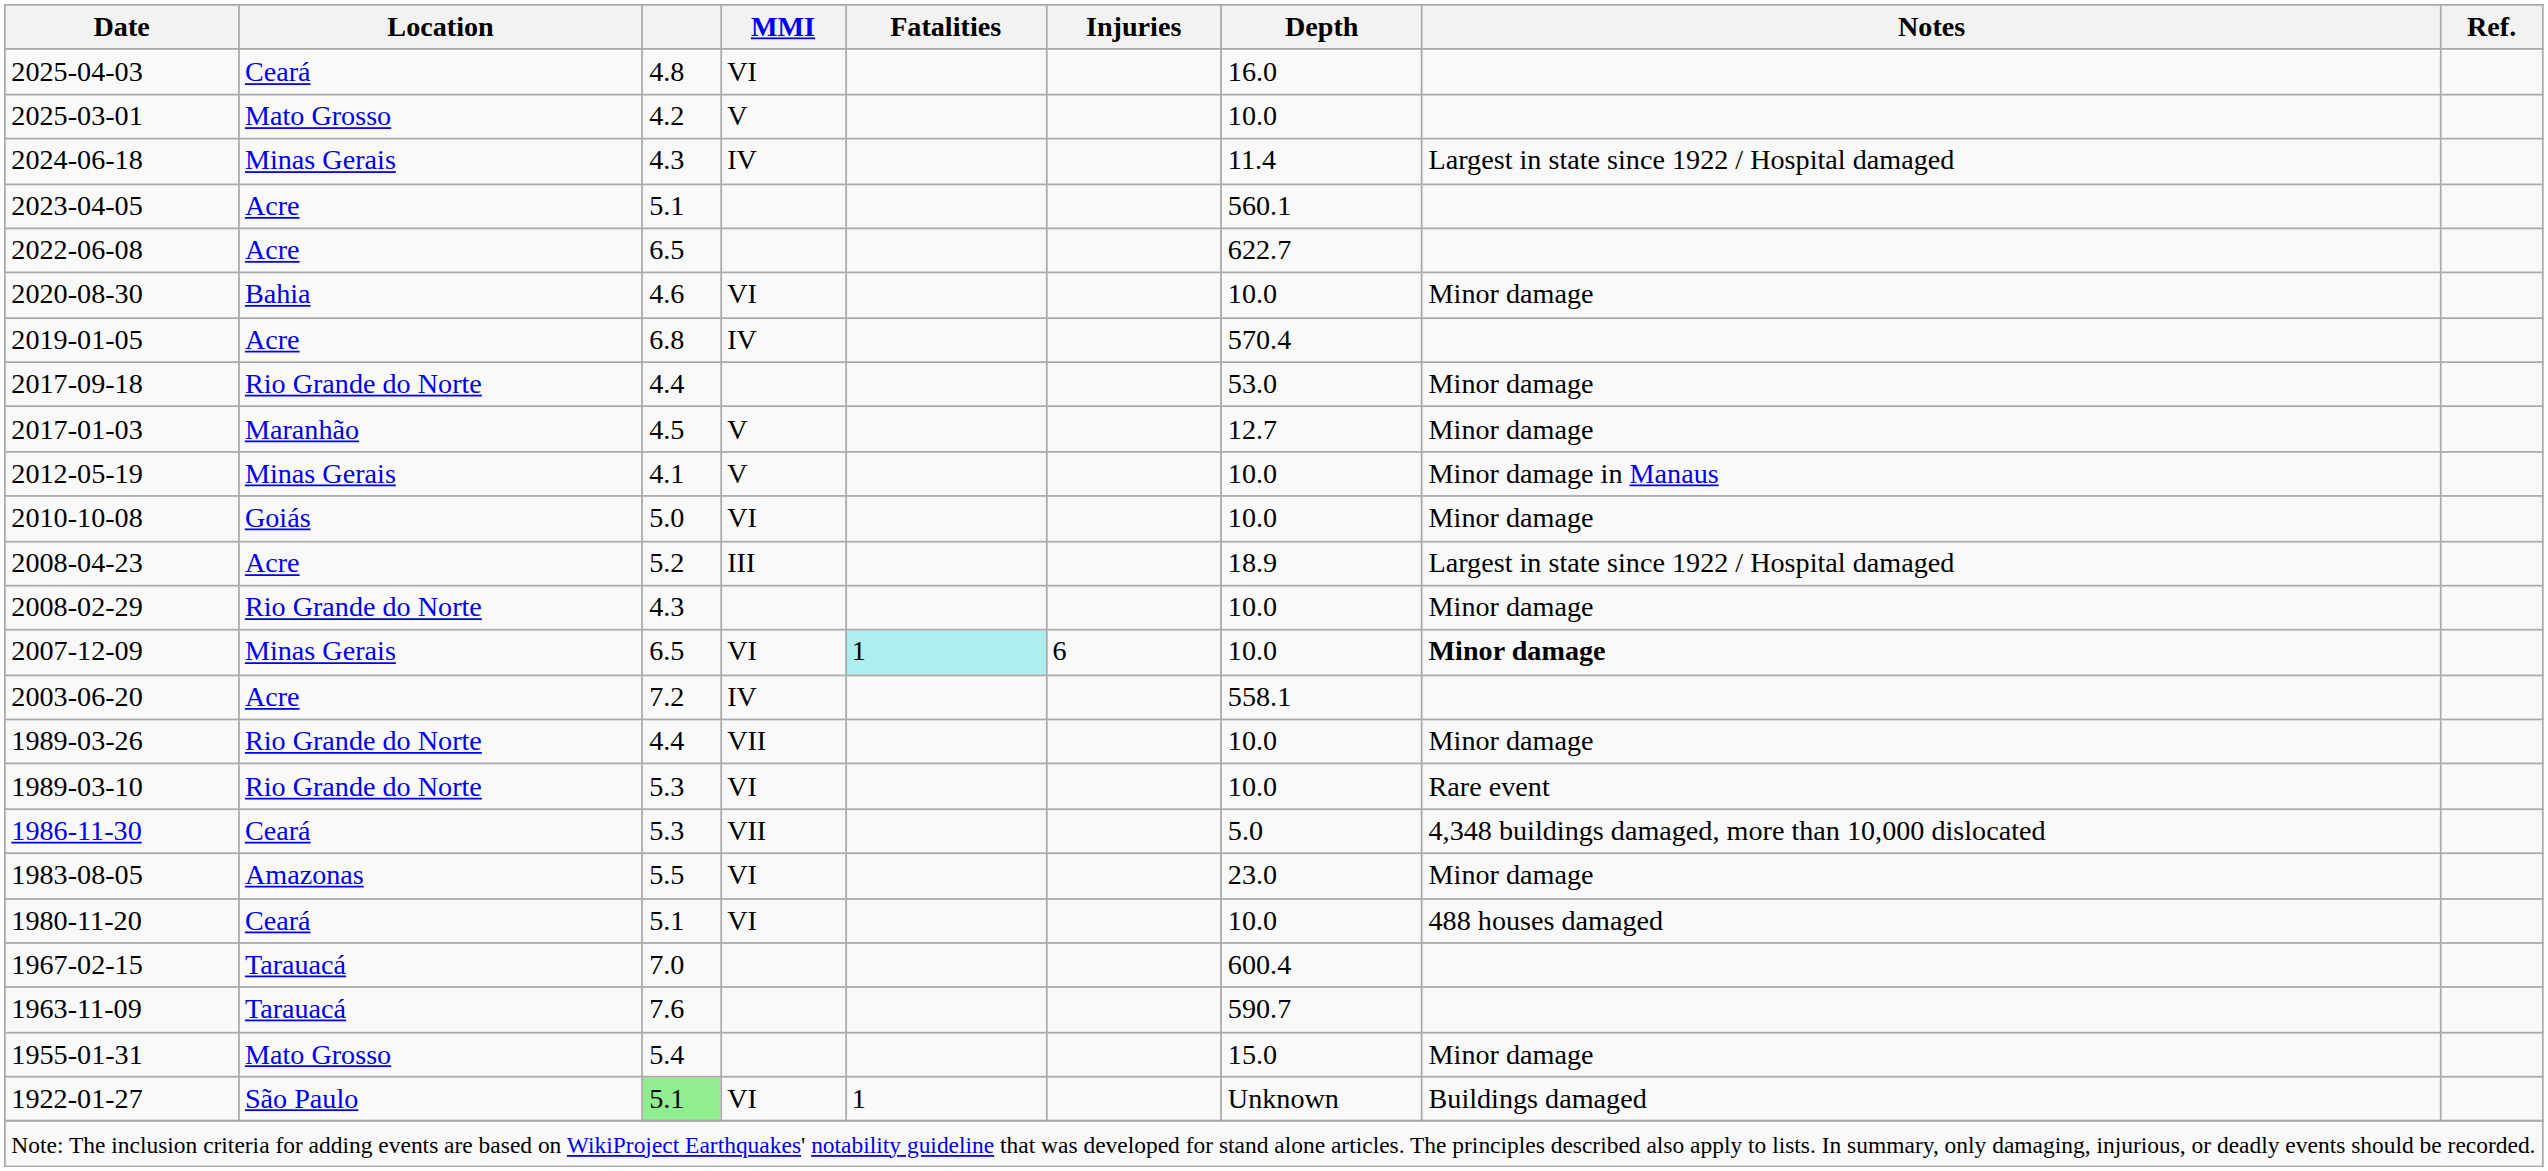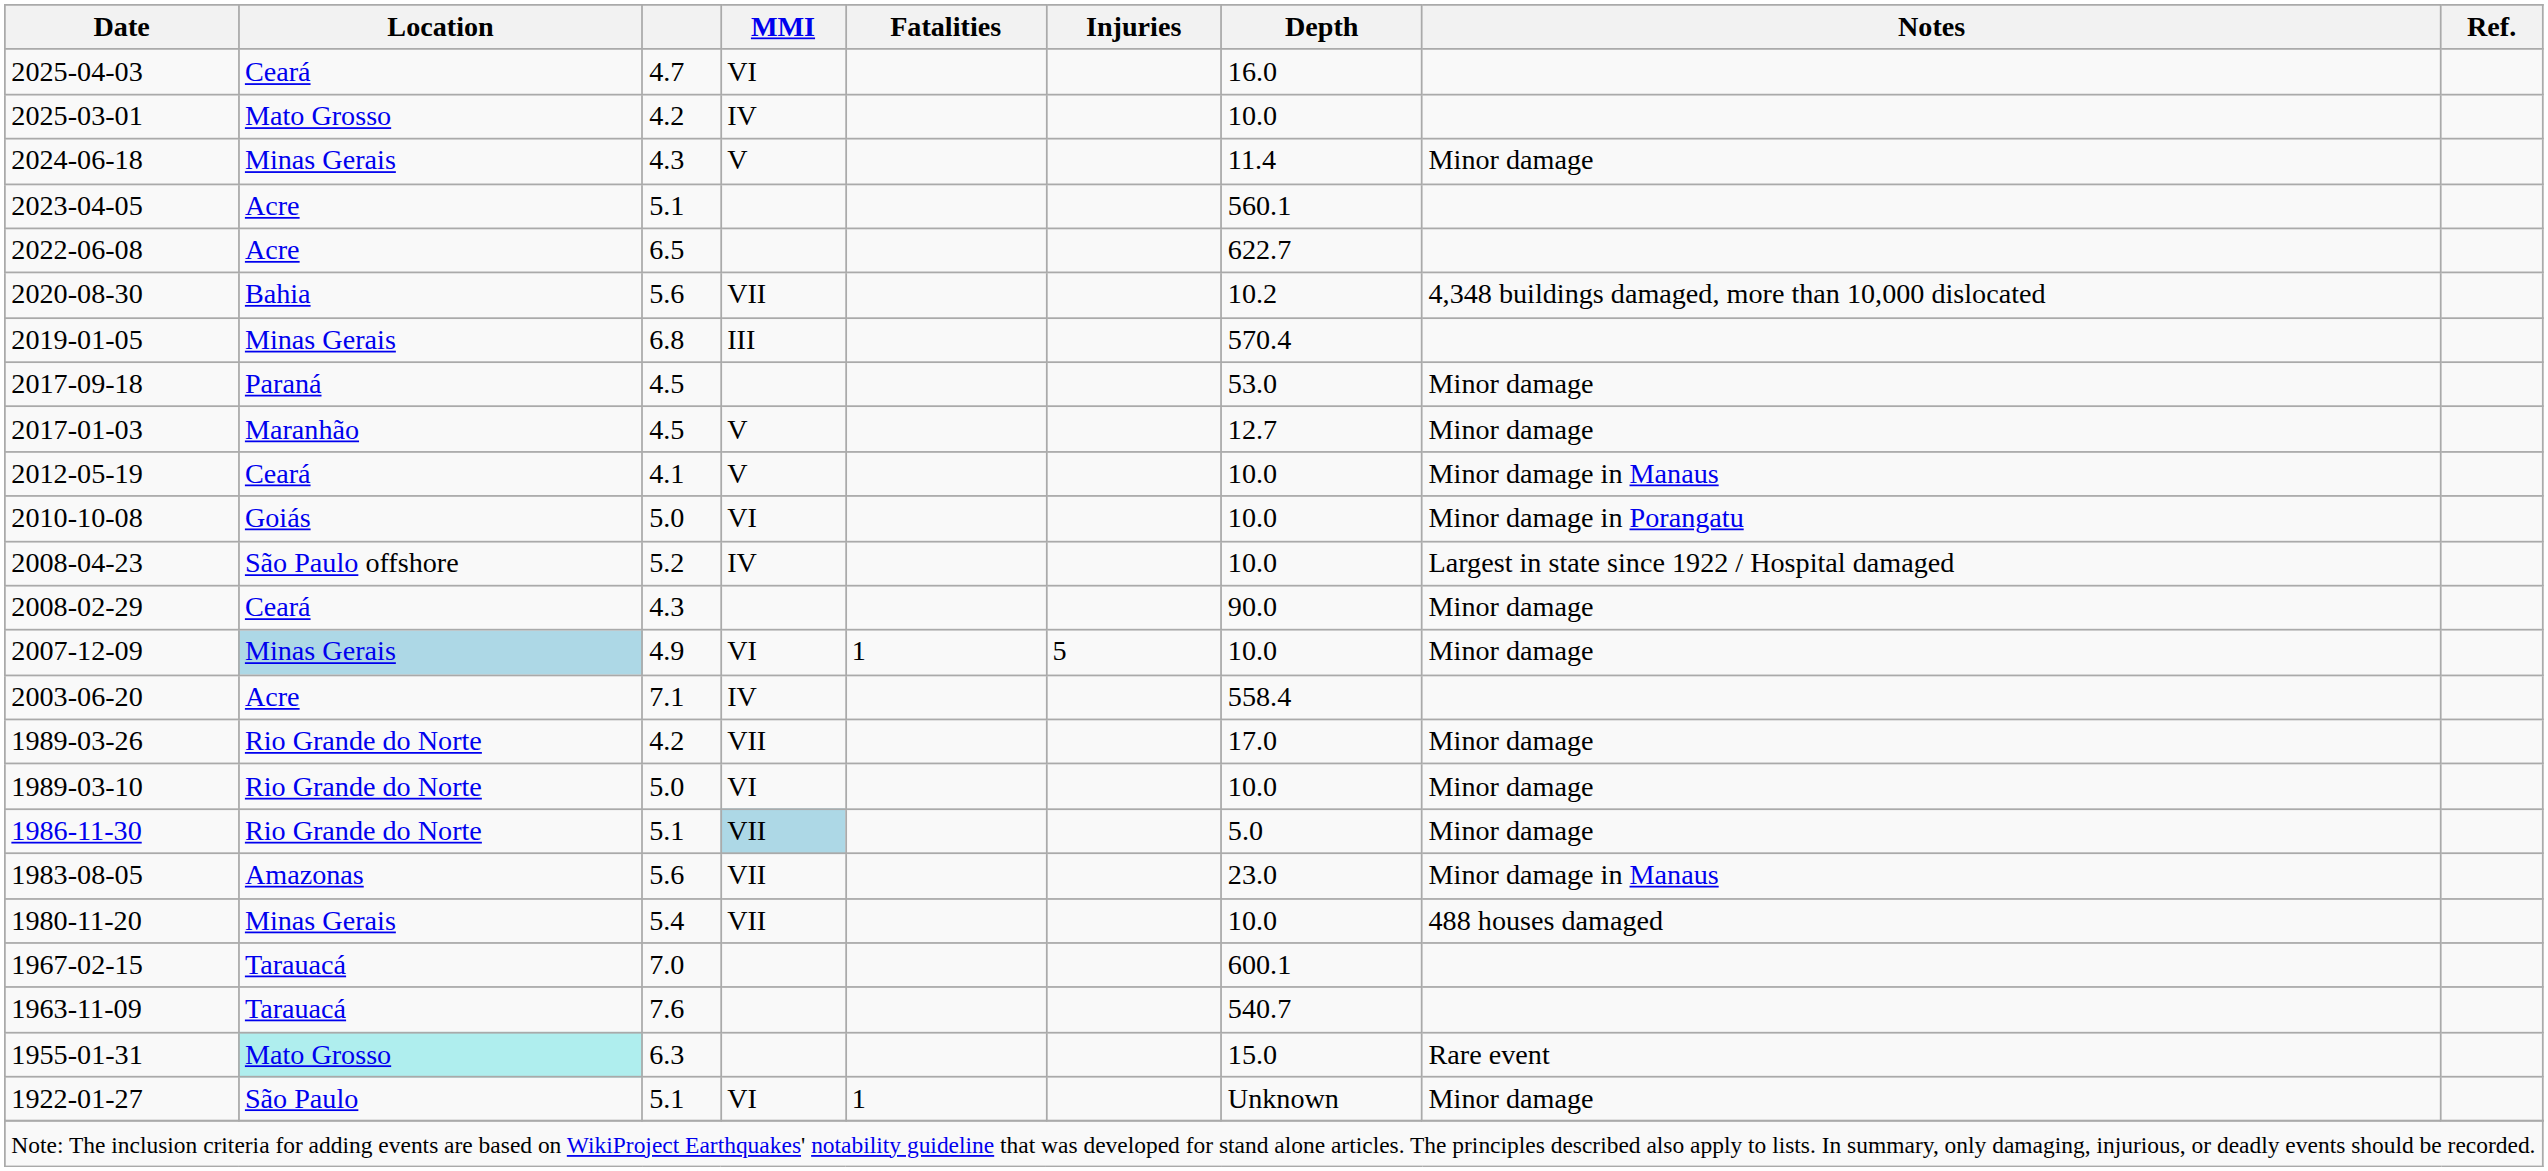2025-04-03 | column 3: 4.8 -> 4.7
2025-03-01 | MMI: V -> IV
2024-06-18 | MMI: IV -> V
2024-06-18 | Notes: Largest in state since 1922 / Hospital damaged -> Minor damage
2020-08-30 | column 3: 4.6 -> 5.6
2020-08-30 | MMI: VI -> VII
2020-08-30 | Depth: 10.0 -> 10.2
2020-08-30 | Notes: Minor damage -> 4,348 buildings damaged, more than 10,000 dislocated
2019-01-05 | Location: Acre -> Minas Gerais
2019-01-05 | MMI: IV -> III
2017-09-18 | Location: Rio Grande do Norte -> Paraná
2017-09-18 | column 3: 4.4 -> 4.5
2012-05-19 | Location: Minas Gerais -> Ceará
2010-10-08 | Notes: Minor damage -> Minor damage in Porangatu
2008-04-23 | Location: Acre -> São Paulo offshore
2008-04-23 | MMI: III -> IV
2008-04-23 | Depth: 18.9 -> 10.0
2008-02-29 | Location: Rio Grande do Norte -> Ceará
2008-02-29 | Depth: 10.0 -> 90.0
2007-12-09 | Location: no background -> lightblue background
2007-12-09 | column 3: 6.5 -> 4.9
2007-12-09 | Fatalities: paleturquoise background -> no background
2007-12-09 | Injuries: 6 -> 5
2007-12-09 | Notes: bold -> normal
2003-06-20 | column 3: 7.2 -> 7.1
2003-06-20 | Depth: 558.1 -> 558.4
1989-03-26 | column 3: 4.4 -> 4.2
1989-03-26 | Depth: 10.0 -> 17.0
1989-03-10 | column 3: 5.3 -> 5.0
1989-03-10 | Notes: Rare event -> Minor damage
1986-11-30 | Location: Ceará -> Rio Grande do Norte
1986-11-30 | column 3: 5.3 -> 5.1
1986-11-30 | MMI: no background -> lightblue background
1986-11-30 | Notes: 4,348 buildings damaged, more than 10,000 dislocated -> Minor damage
1983-08-05 | column 3: 5.5 -> 5.6
1983-08-05 | MMI: VI -> VII
1983-08-05 | Notes: Minor damage -> Minor damage in Manaus
1980-11-20 | Location: Ceará -> Minas Gerais
1980-11-20 | column 3: 5.1 -> 5.4
1980-11-20 | MMI: VI -> VII
1967-02-15 | Depth: 600.4 -> 600.1
1963-11-09 | Depth: 590.7 -> 540.7
1955-01-31 | Location: no background -> paleturquoise background
1955-01-31 | column 3: 5.4 -> 6.3
1955-01-31 | Notes: Minor damage -> Rare event
1922-01-27 | column 3: lightgreen background -> no background
1922-01-27 | Notes: Buildings damaged -> Minor damage
